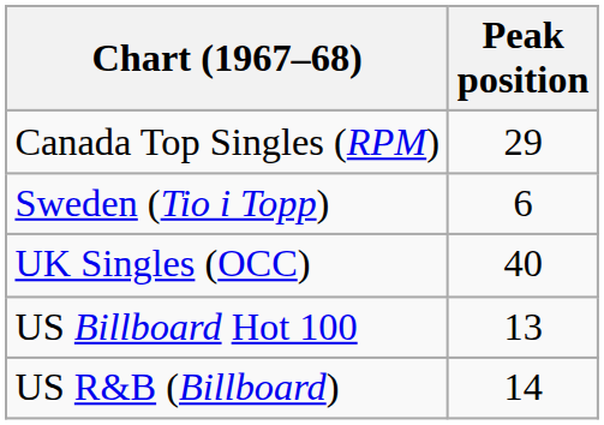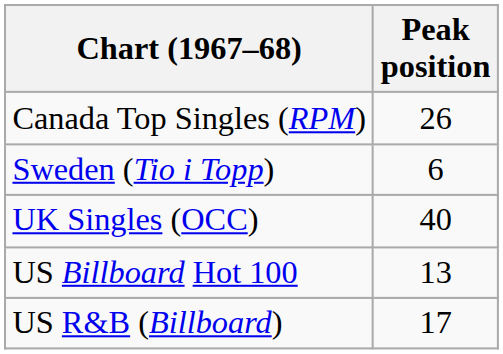Canada Top Singles (RPM) | Peak position: 29 -> 26
US R&B (Billboard) | Peak position: 14 -> 17
